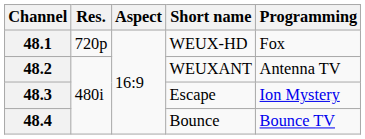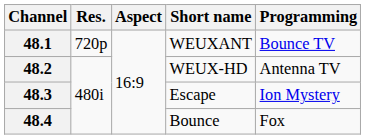48.1 | Short name: WEUX-HD -> WEUXANT
48.1 | Programming: Fox -> Bounce TV
48.2 | Short name: WEUXANT -> WEUX-HD
48.4 | Programming: Bounce TV -> Fox
